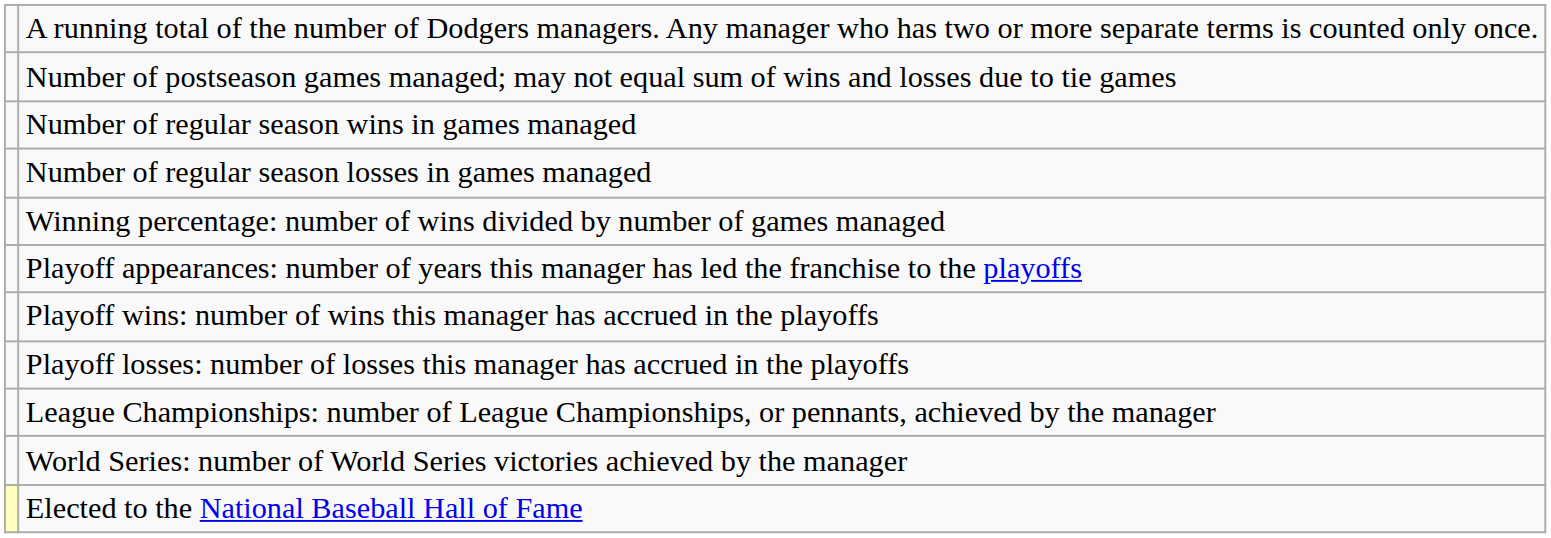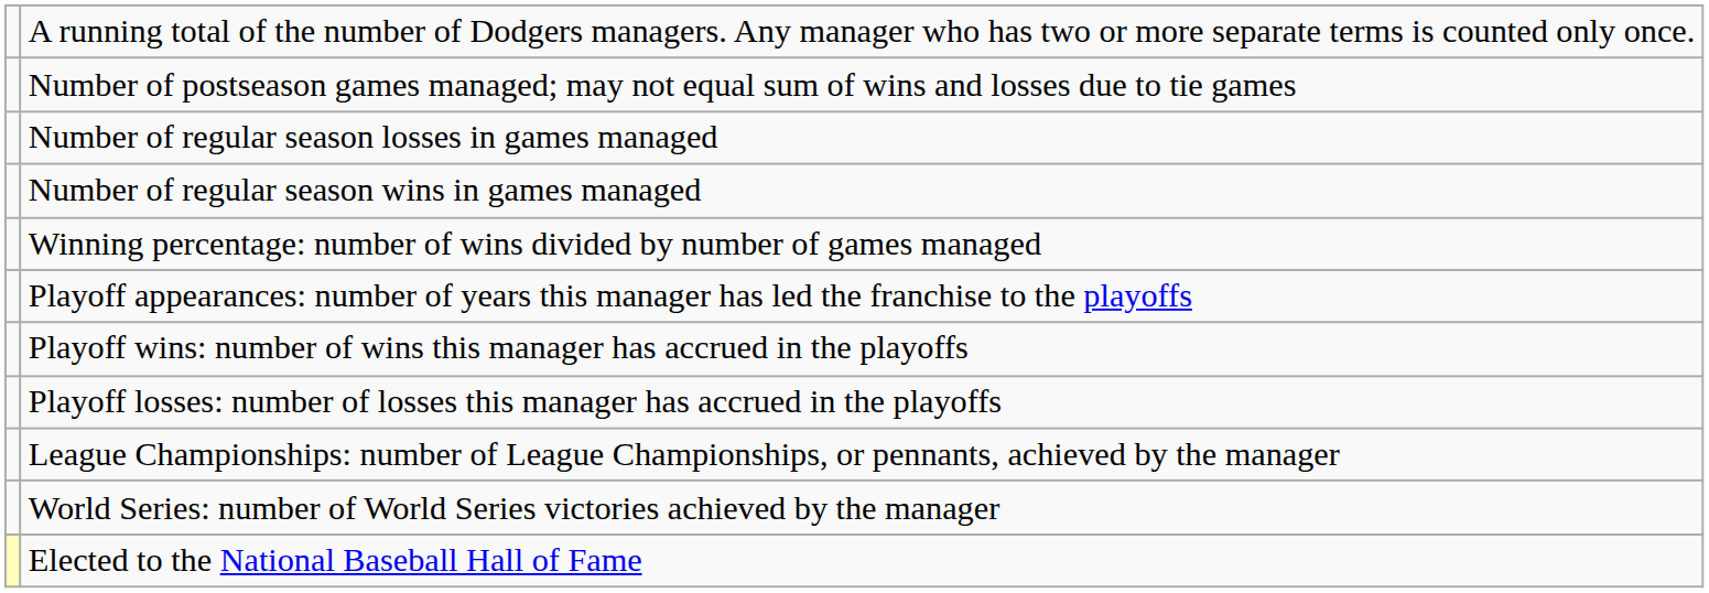rows swapped: Number of regular season wins in games managed <-> Number of regular season losses in games managed
